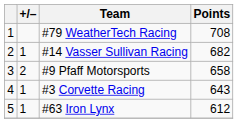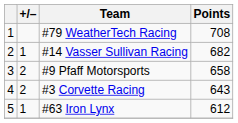#3 Corvette Racing | +/–: 1 -> 2
